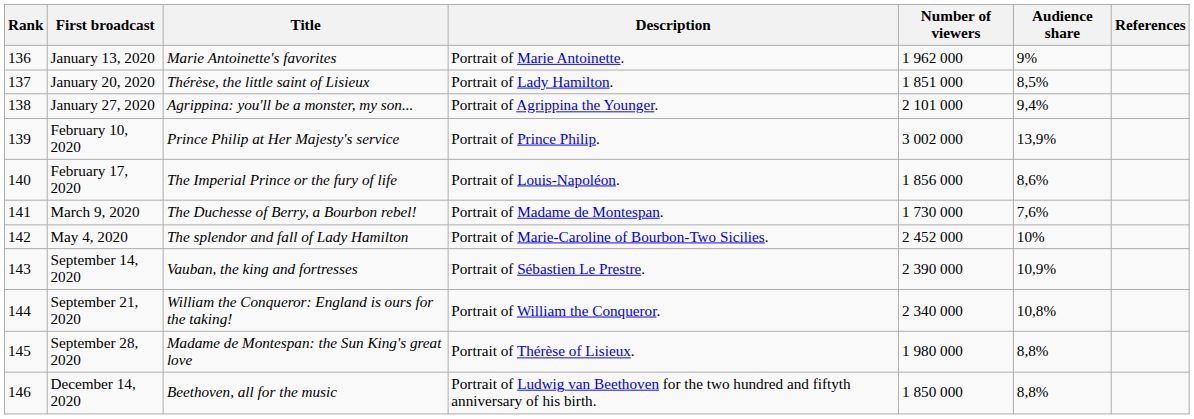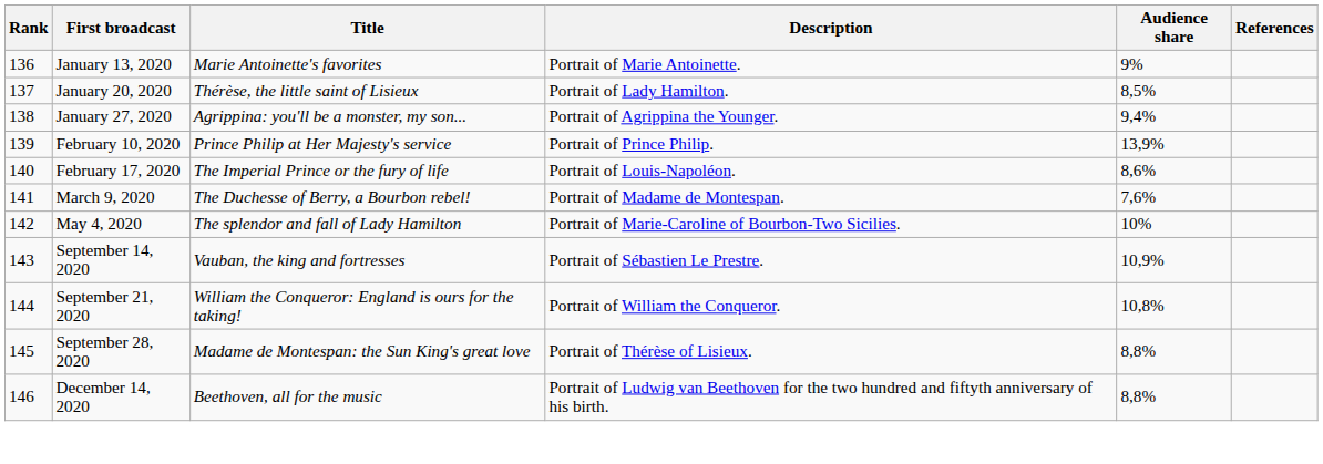- column: Number of viewers | 1 962 000 | 1 851 000 | 2 101 000 | 3 002 000 | 1 856 000 | 1 730 000 | 2 452 000 | 2 390 000 | 2 340 000 | 1 980 000 | 1 850 000
